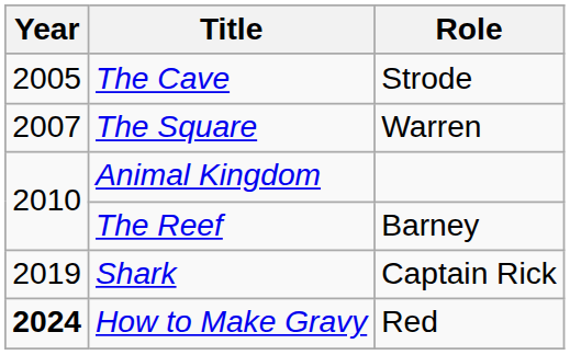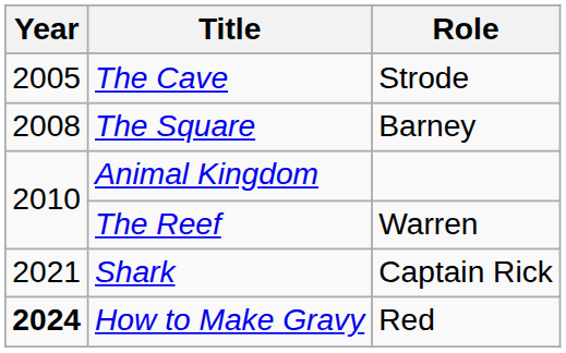The Square | Year: 2007 -> 2008
The Square | Role: Warren -> Barney
The Reef | Role: Barney -> Warren
Shark | Year: 2019 -> 2021
